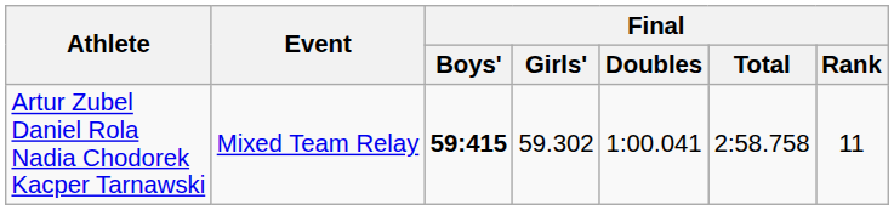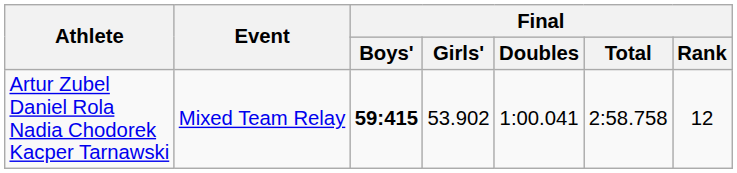Artur Zubel Daniel Rola Nadia Chodorek Kacper Tarnawski | Final / Girls': 59.302 -> 53.902
Artur Zubel Daniel Rola Nadia Chodorek Kacper Tarnawski | Final / Rank: 11 -> 12
